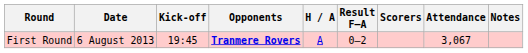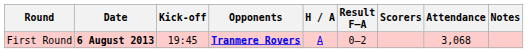First Round | Date: normal -> bold
First Round | Attendance: 3,067 -> 3,068
